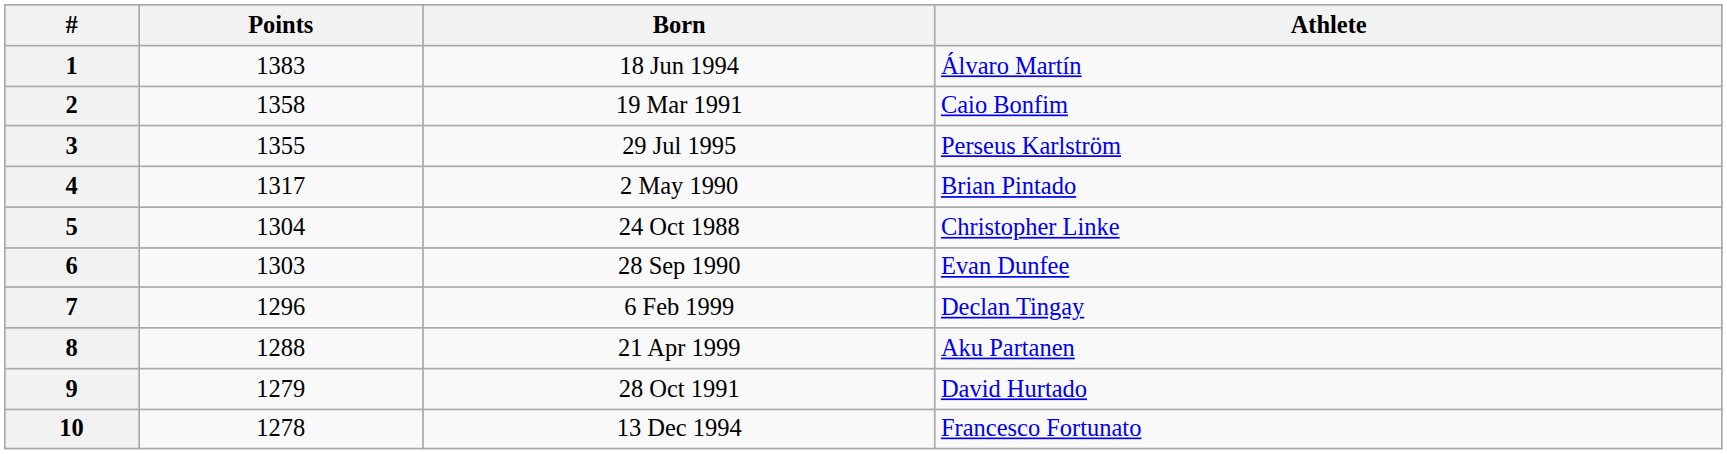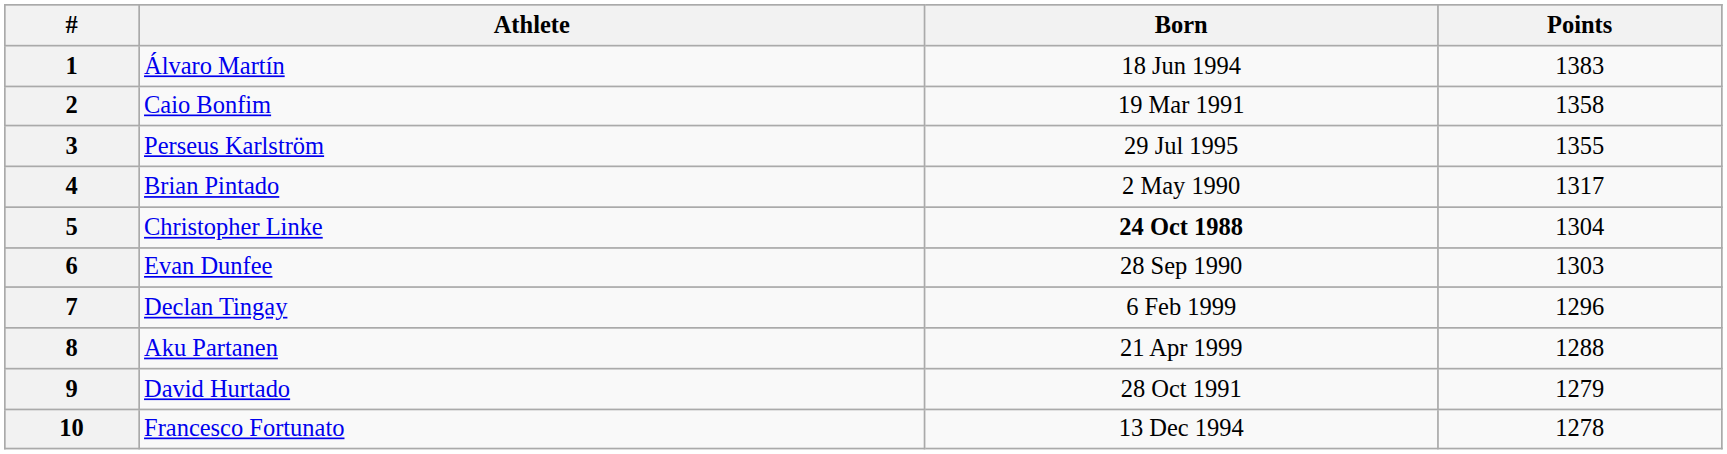columns swapped: Athlete <-> Points
5 | Born: normal -> bold
